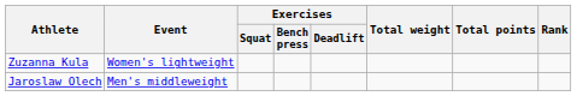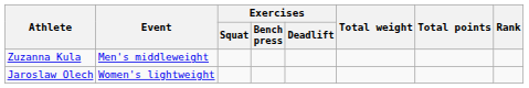Zuzanna Kula | Event: Women's lightweight -> Men's middleweight
Jaroslaw Olech | Event: Men's middleweight -> Women's lightweight
